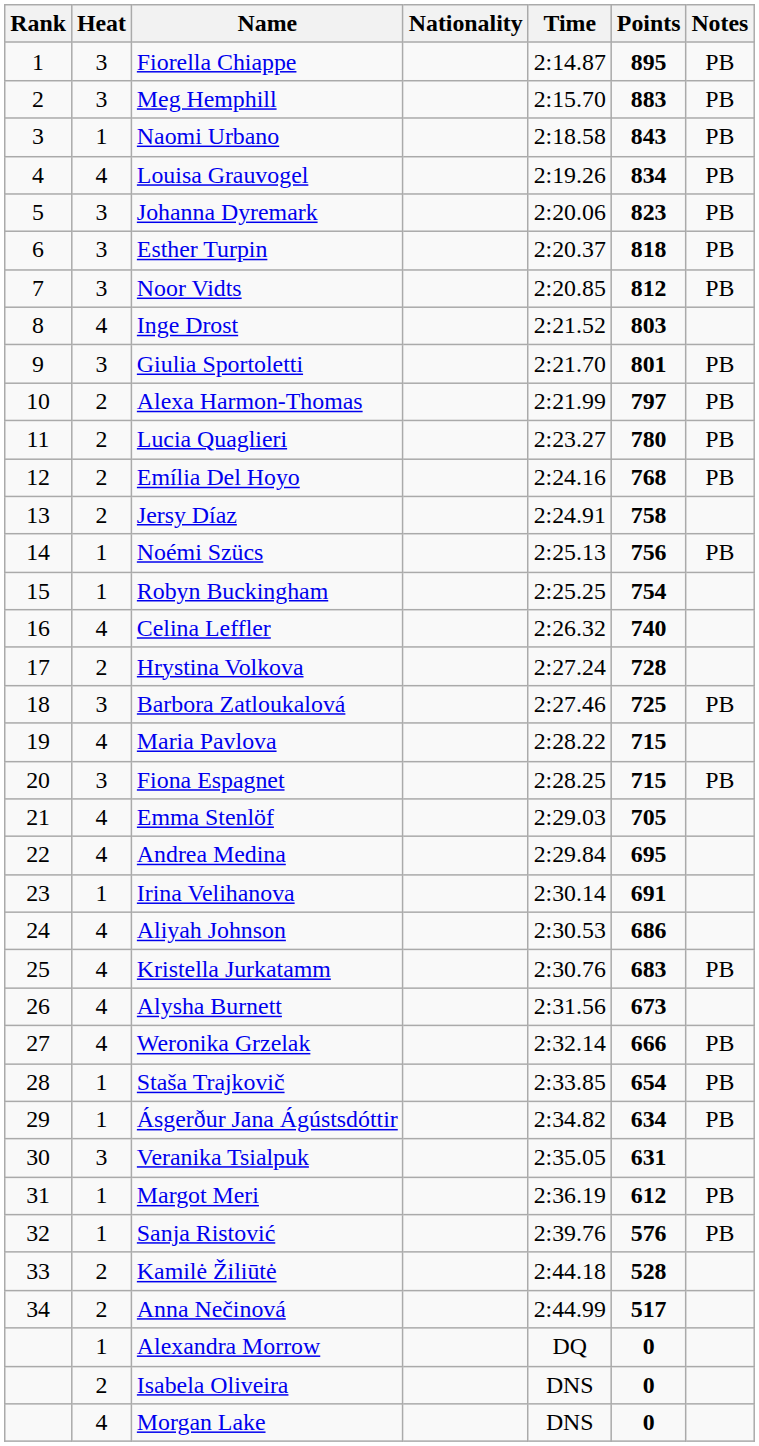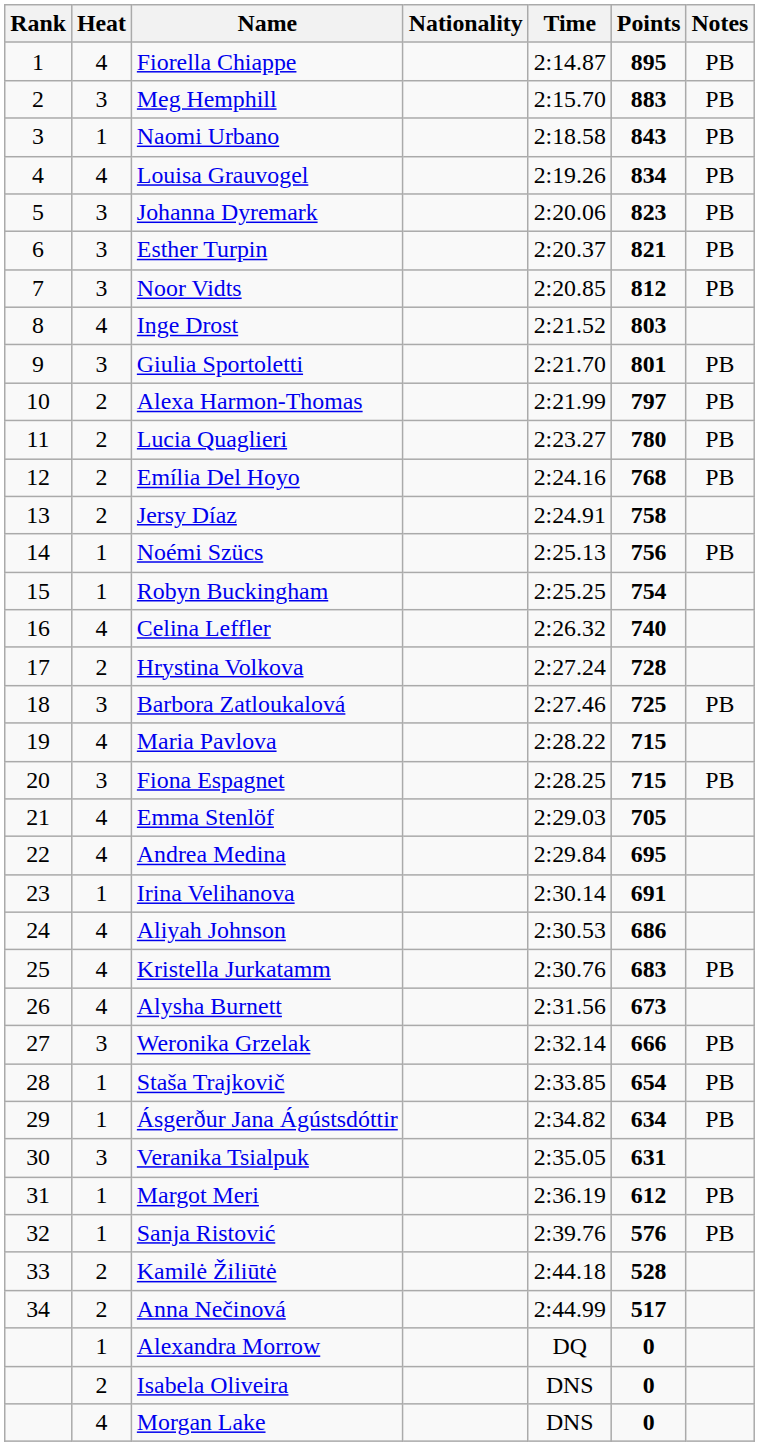Fiorella Chiappe | Heat: 3 -> 4
Esther Turpin | Points: 818 -> 821
Weronika Grzelak | Heat: 4 -> 3
